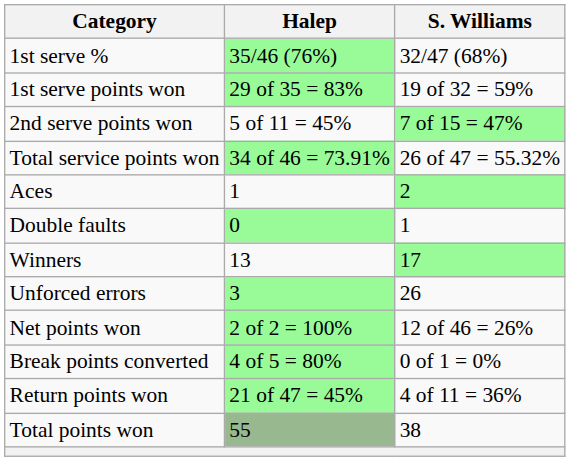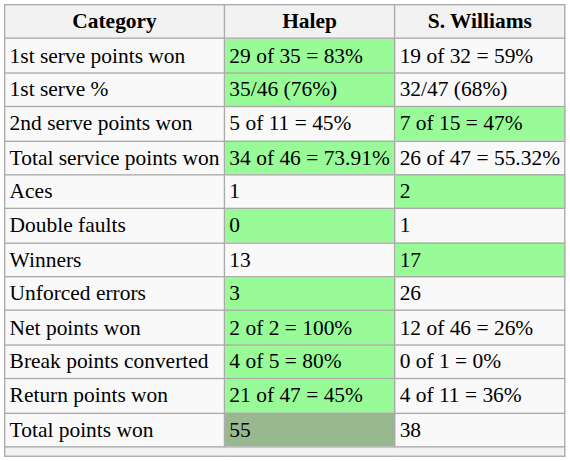rows swapped: 1st serve % <-> 1st serve points won
